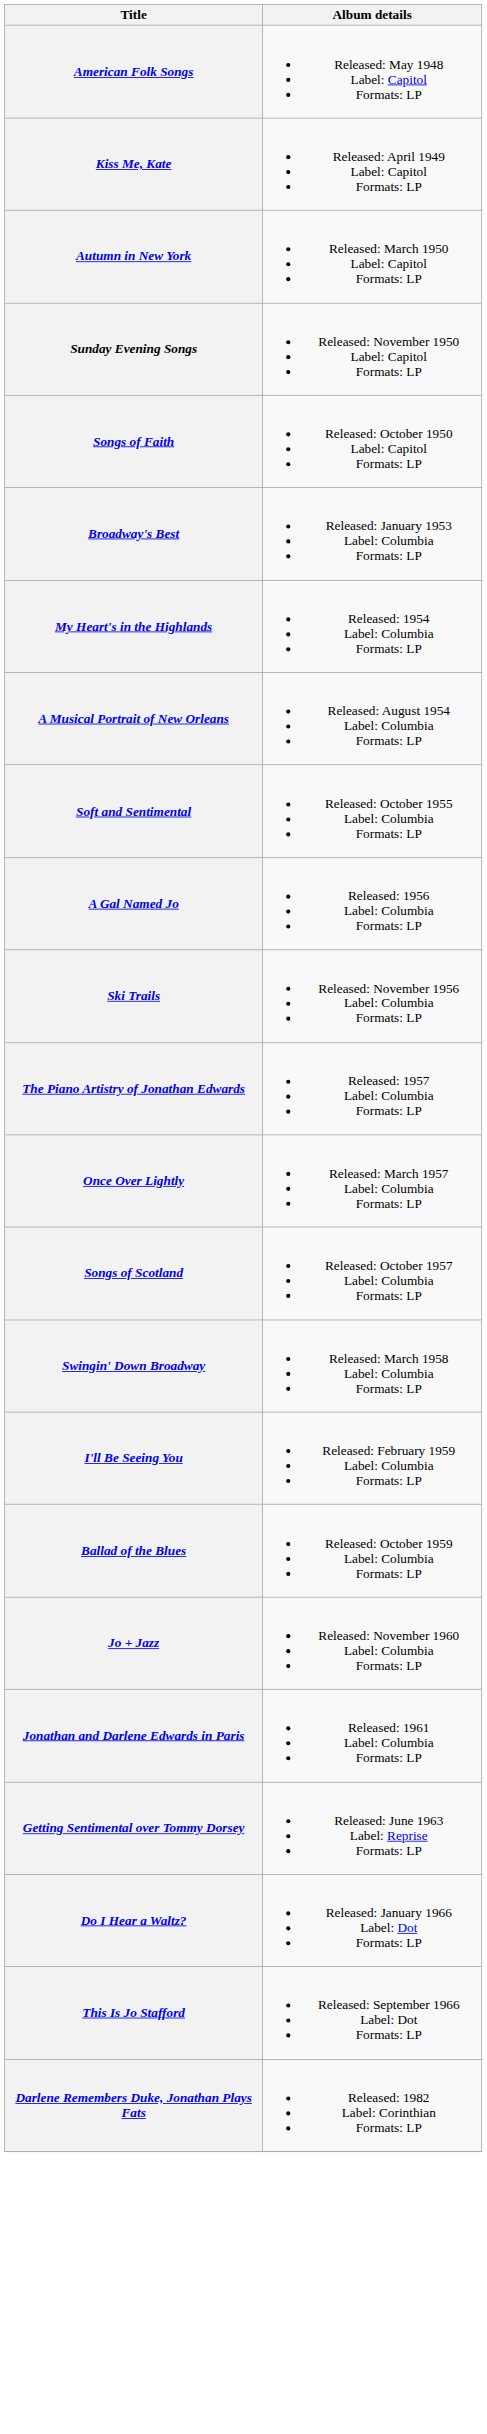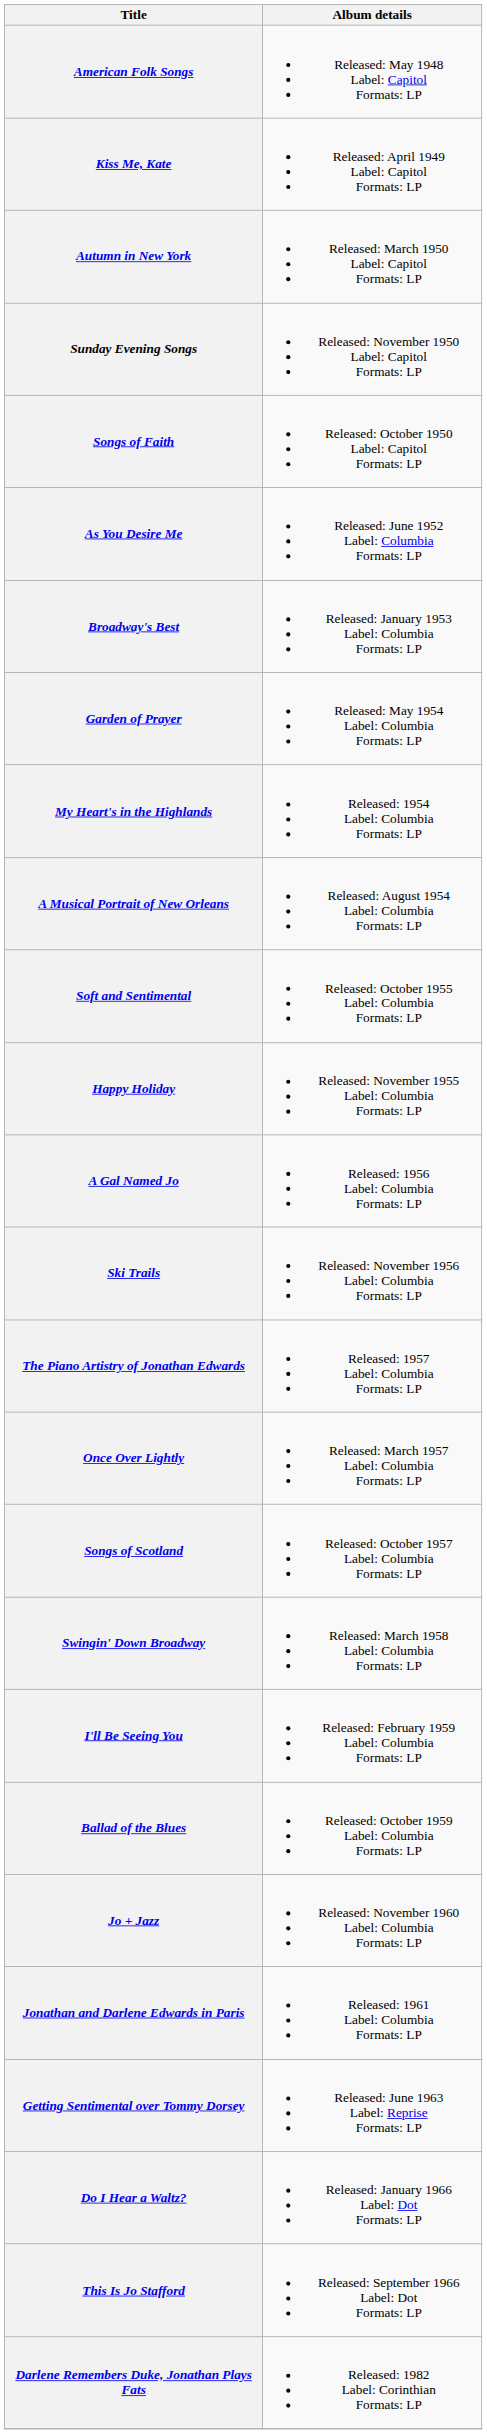+ row: As You Desire Me | Released: June 1952 Label: Columbia Formats: LP
+ row: Garden of Prayer | Released: May 1954 Label: Columbia Formats: LP
+ row: Happy Holiday | Released: November 1955 Label: Columbia Formats: LP
